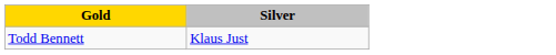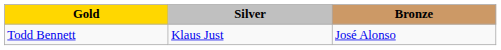+ column: Bronze | José Alonso
